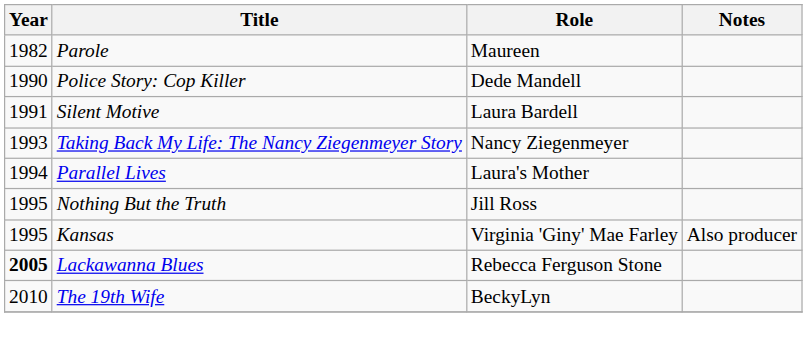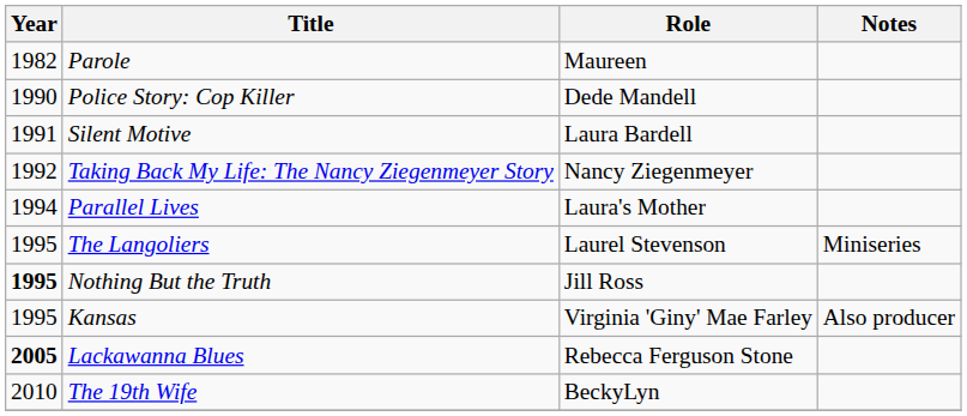Taking Back My Life: The Nancy Ziegenmeyer Story | Year: 1993 -> 1992
+ row: 1995 | The Langoliers | Laurel Stevenson | Miniseries
Nothing But the Truth | Year: normal -> bold
